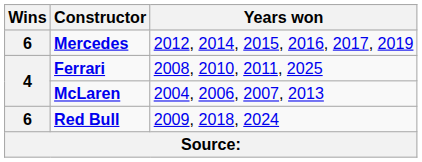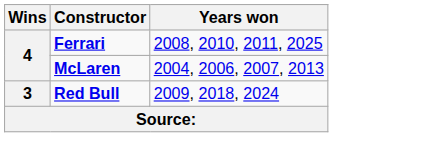- row: 6 | Mercedes | 2012, 2014, 2015, 2016, 2017, 2019
Red Bull | Wins: 6 -> 3
